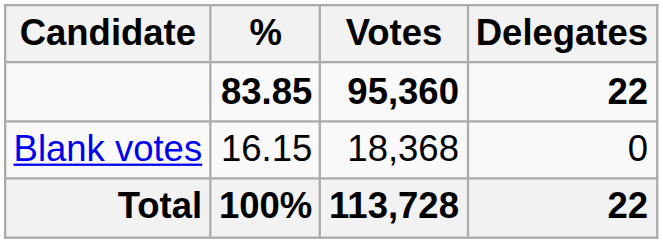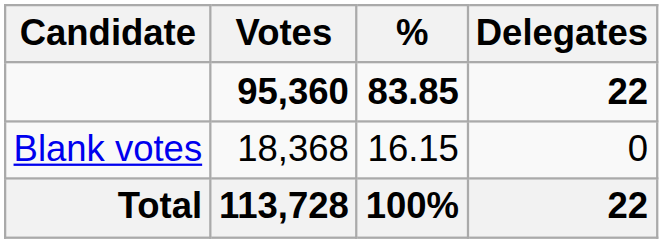columns swapped: Votes <-> %
